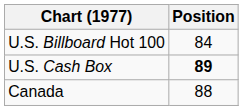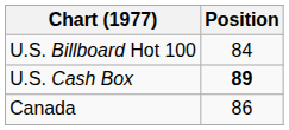Canada | Position: 88 -> 86
